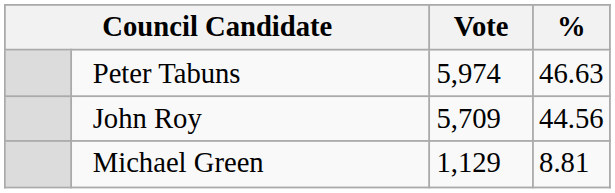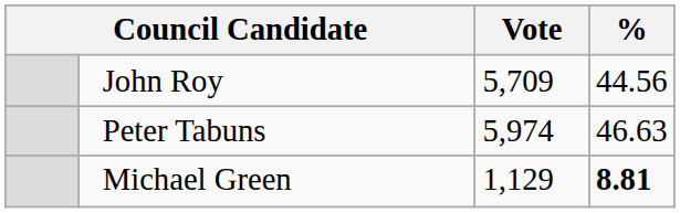rows swapped: Peter Tabuns <-> John Roy
Michael Green | %: normal -> bold
